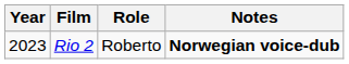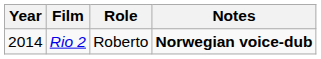Rio 2 | Year: 2023 -> 2014
